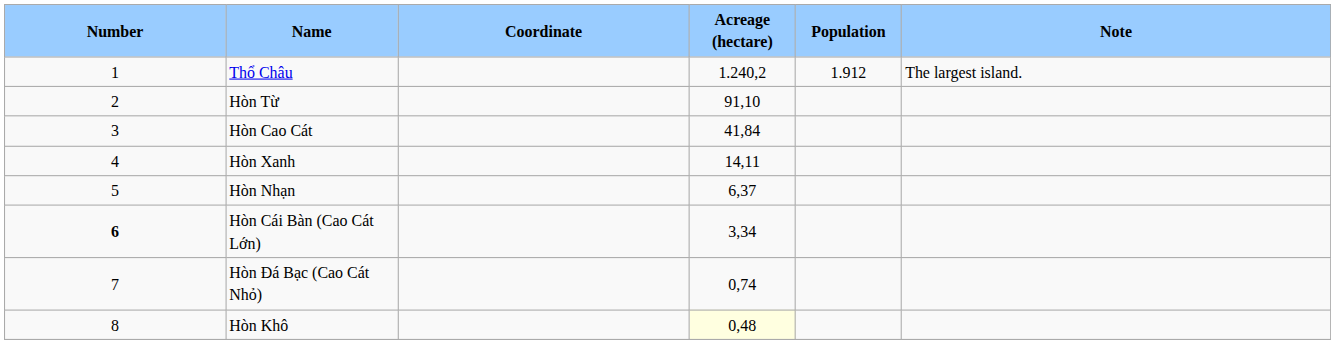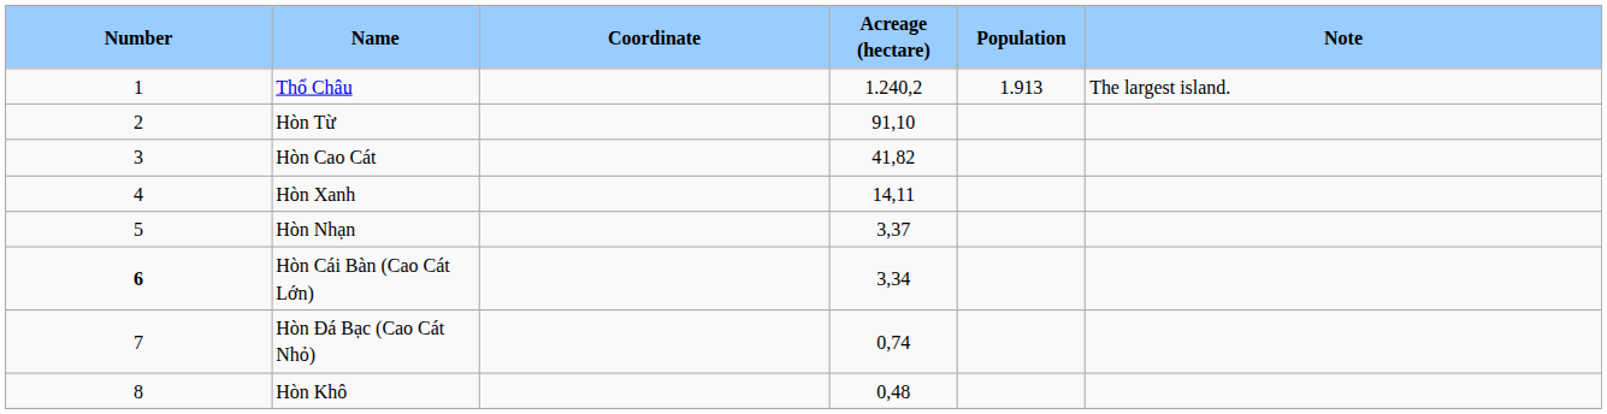Thổ Châu | Population: 1.912 -> 1.913
Hòn Cao Cát | Acreage (hectare): 41,84 -> 41,82
Hòn Nhạn | Acreage (hectare): 6,37 -> 3,37
Hòn Khô | Acreage (hectare): lightyellow background -> no background
